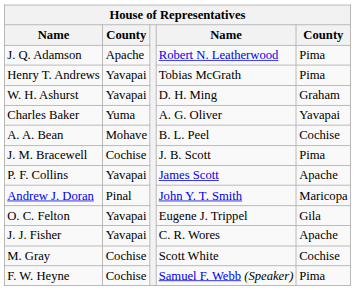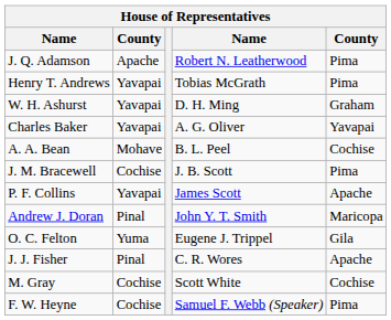Charles Baker | column 2: Yuma -> Yavapai
O. C. Felton | column 2: Yavapai -> Yuma
J. J. Fisher | column 2: Yavapai -> Pinal
